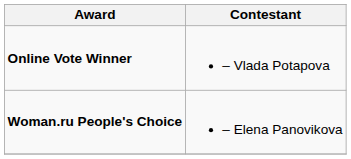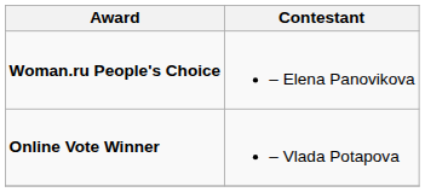rows swapped: Online Vote Winner <-> Woman.ru People's Choice
